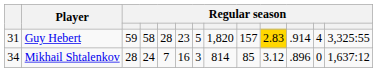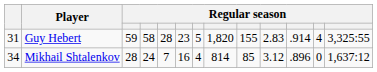Guy Hebert | column 9: 157 -> 155
Guy Hebert | column 10: gold background -> no background
Mikhail Shtalenkov | column 7: 3 -> 4
